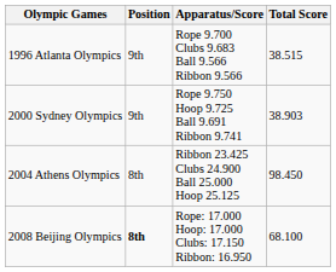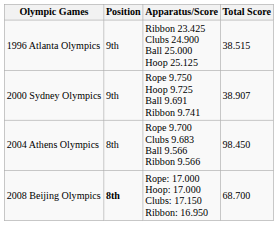1996 Atlanta Olympics | Apparatus/Score: Rope 9.700 Clubs 9.683 Ball 9.566 Ribbon 9.566 -> Ribbon 23.425 Clubs 24.900 Ball 25.000 Hoop 25.125
2000 Sydney Olympics | Total Score: 38.903 -> 38.907
2004 Athens Olympics | Apparatus/Score: Ribbon 23.425 Clubs 24.900 Ball 25.000 Hoop 25.125 -> Rope 9.700 Clubs 9.683 Ball 9.566 Ribbon 9.566
2008 Beijing Olympics | Total Score: 68.100 -> 68.700
